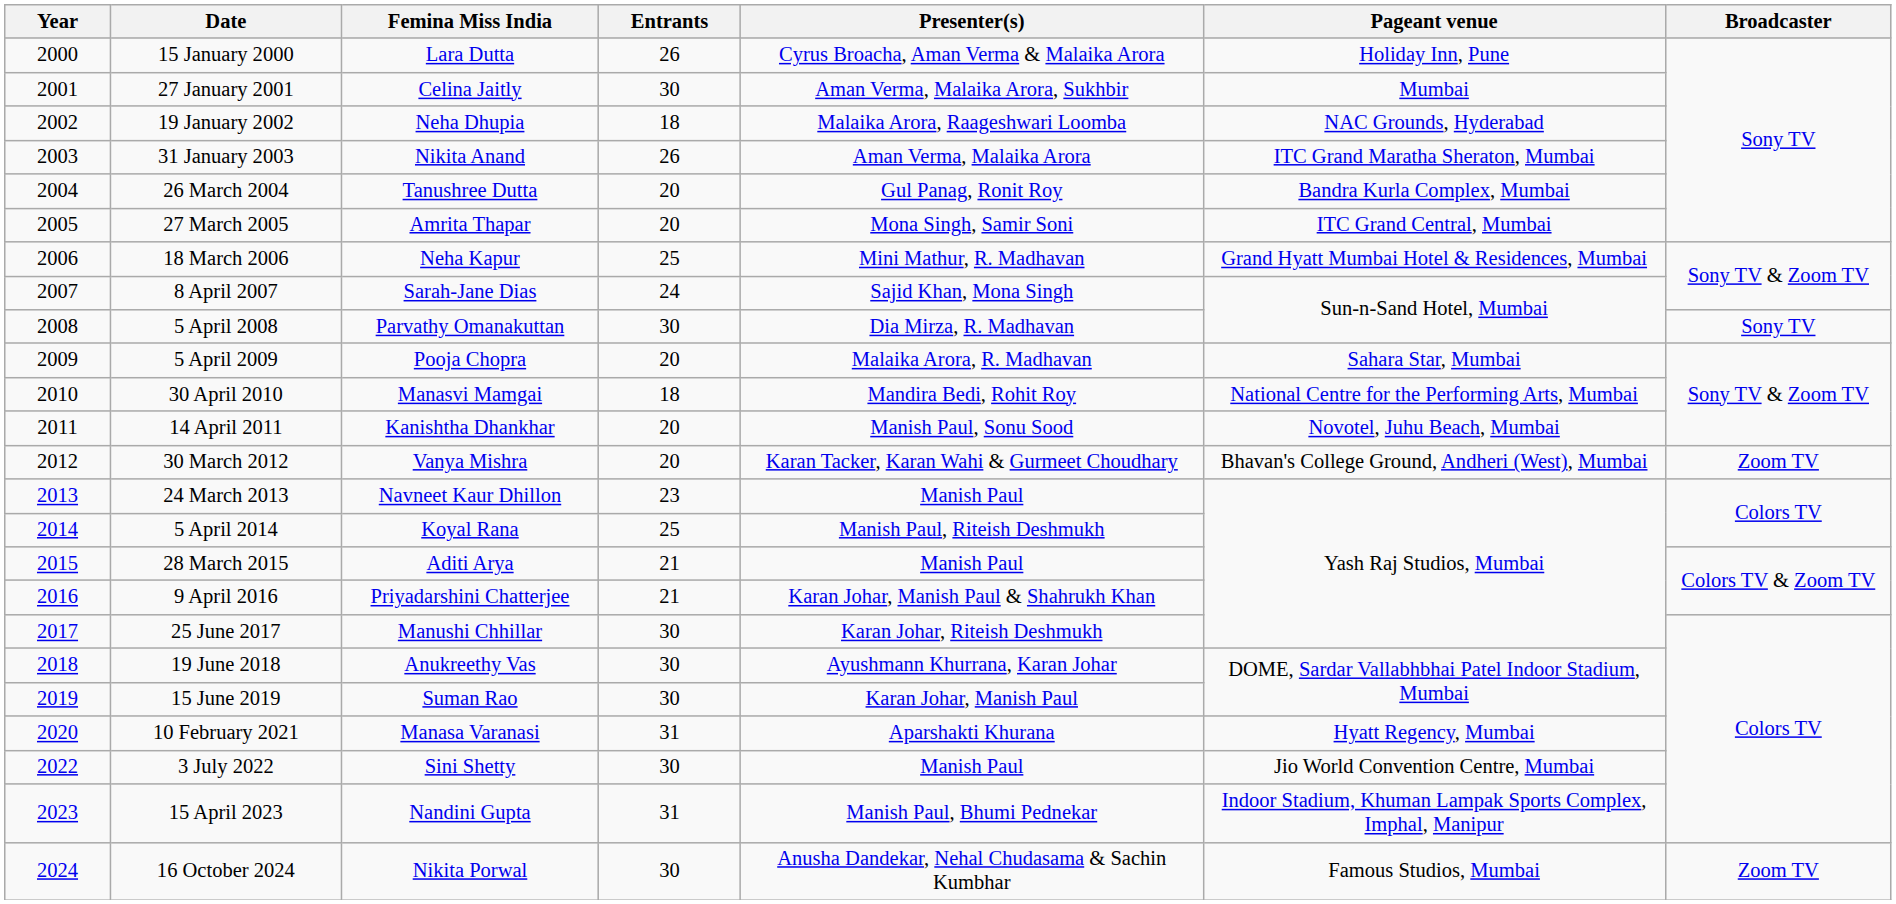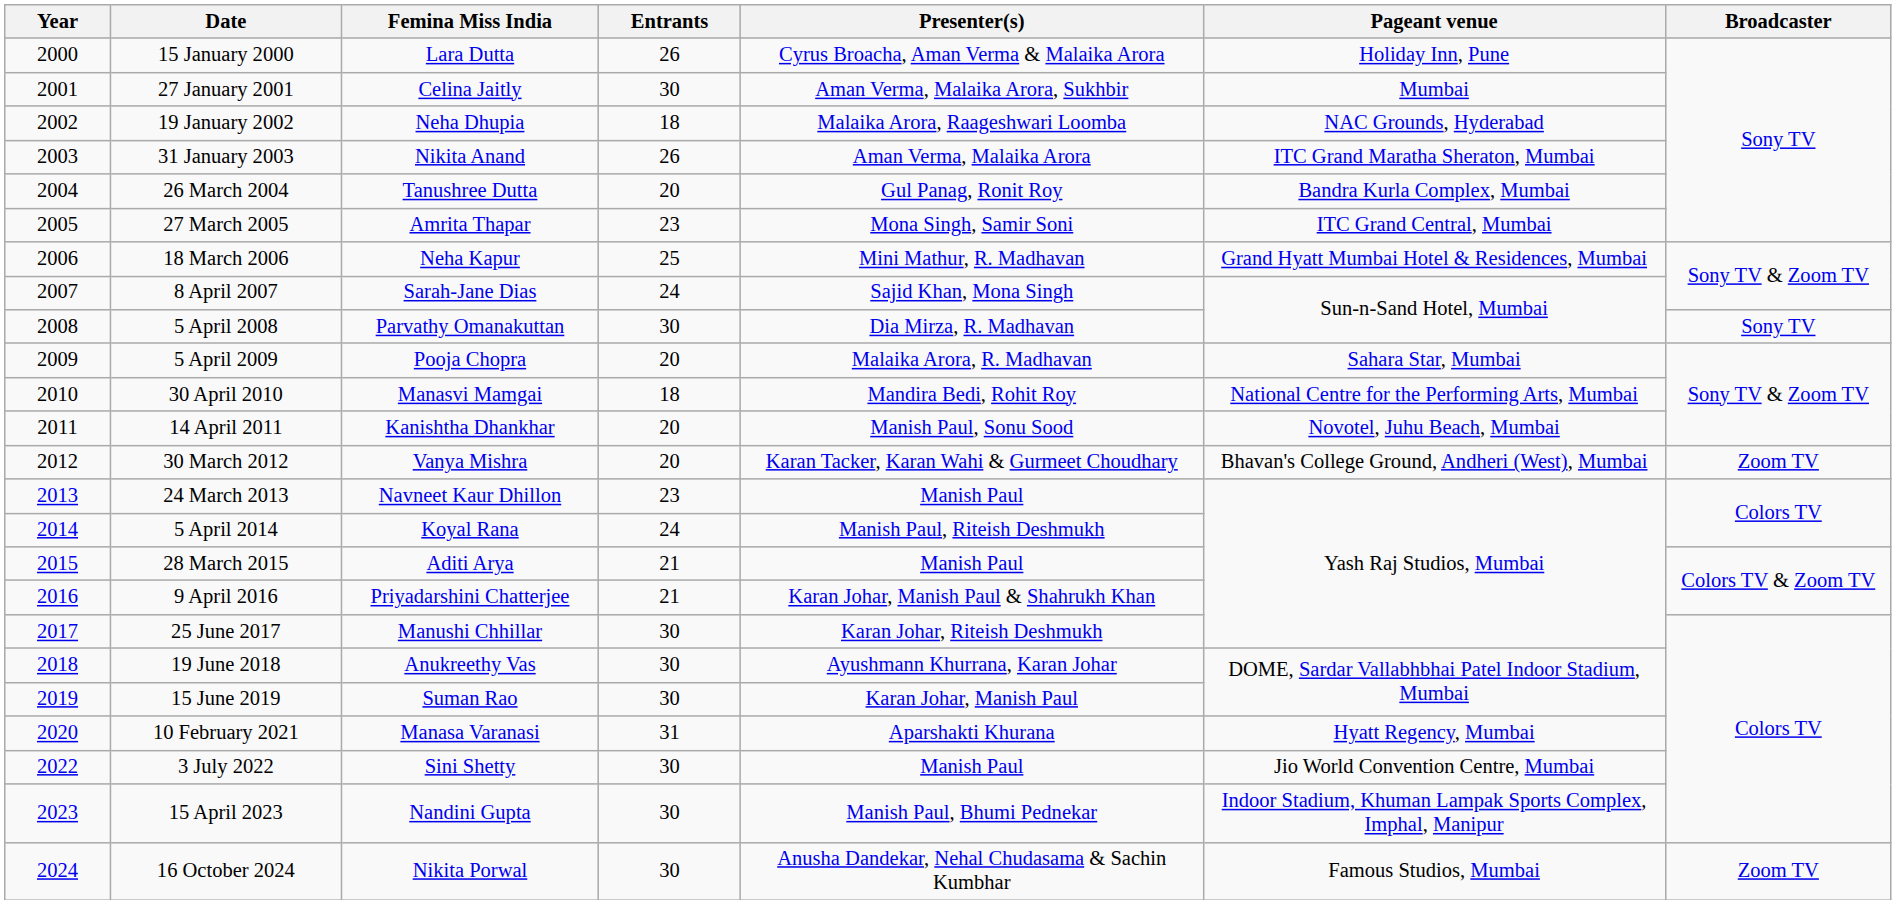27 March 2005 | Entrants: 20 -> 23
5 April 2014 | Entrants: 25 -> 24
15 April 2023 | Entrants: 31 -> 30
